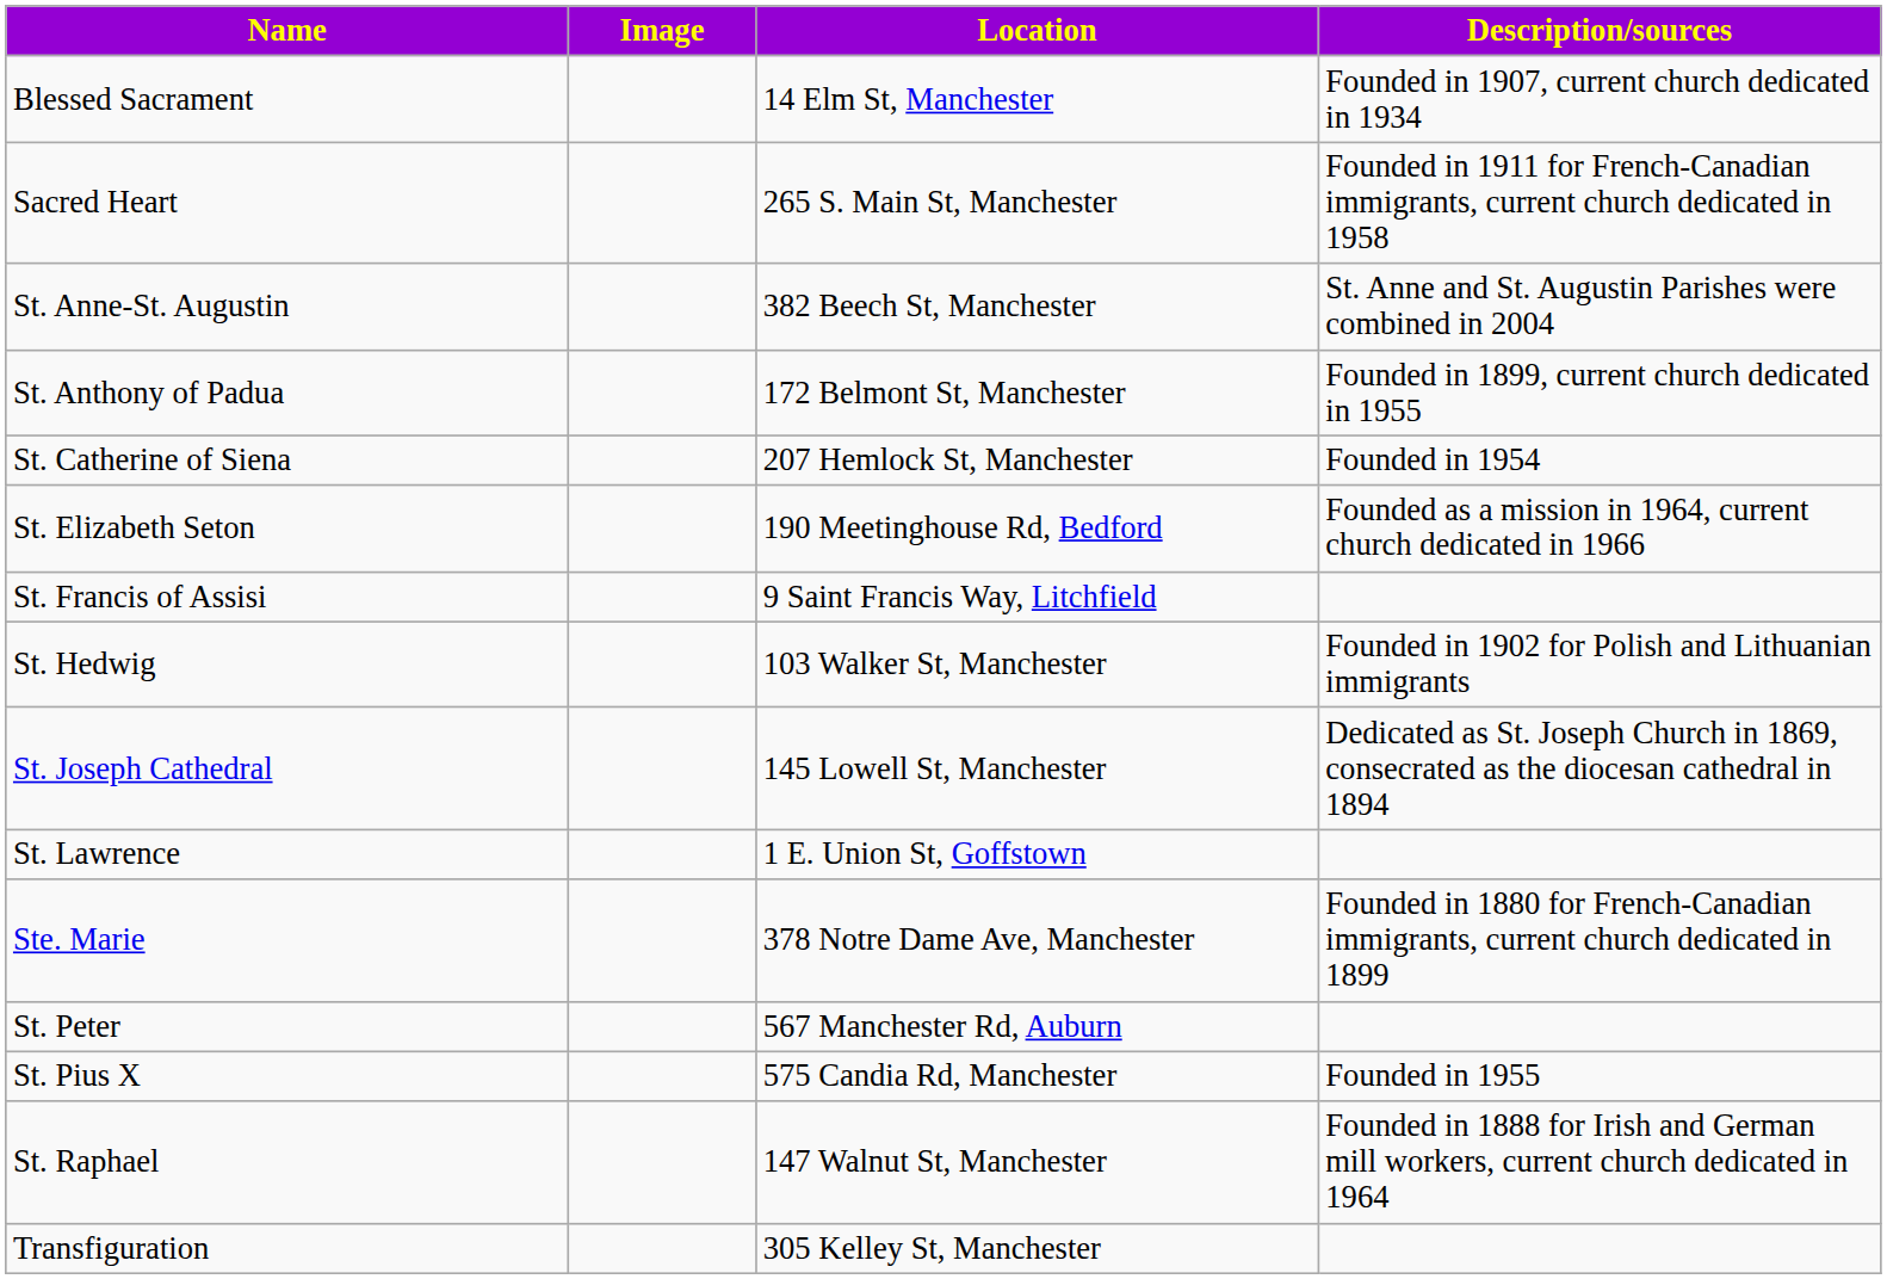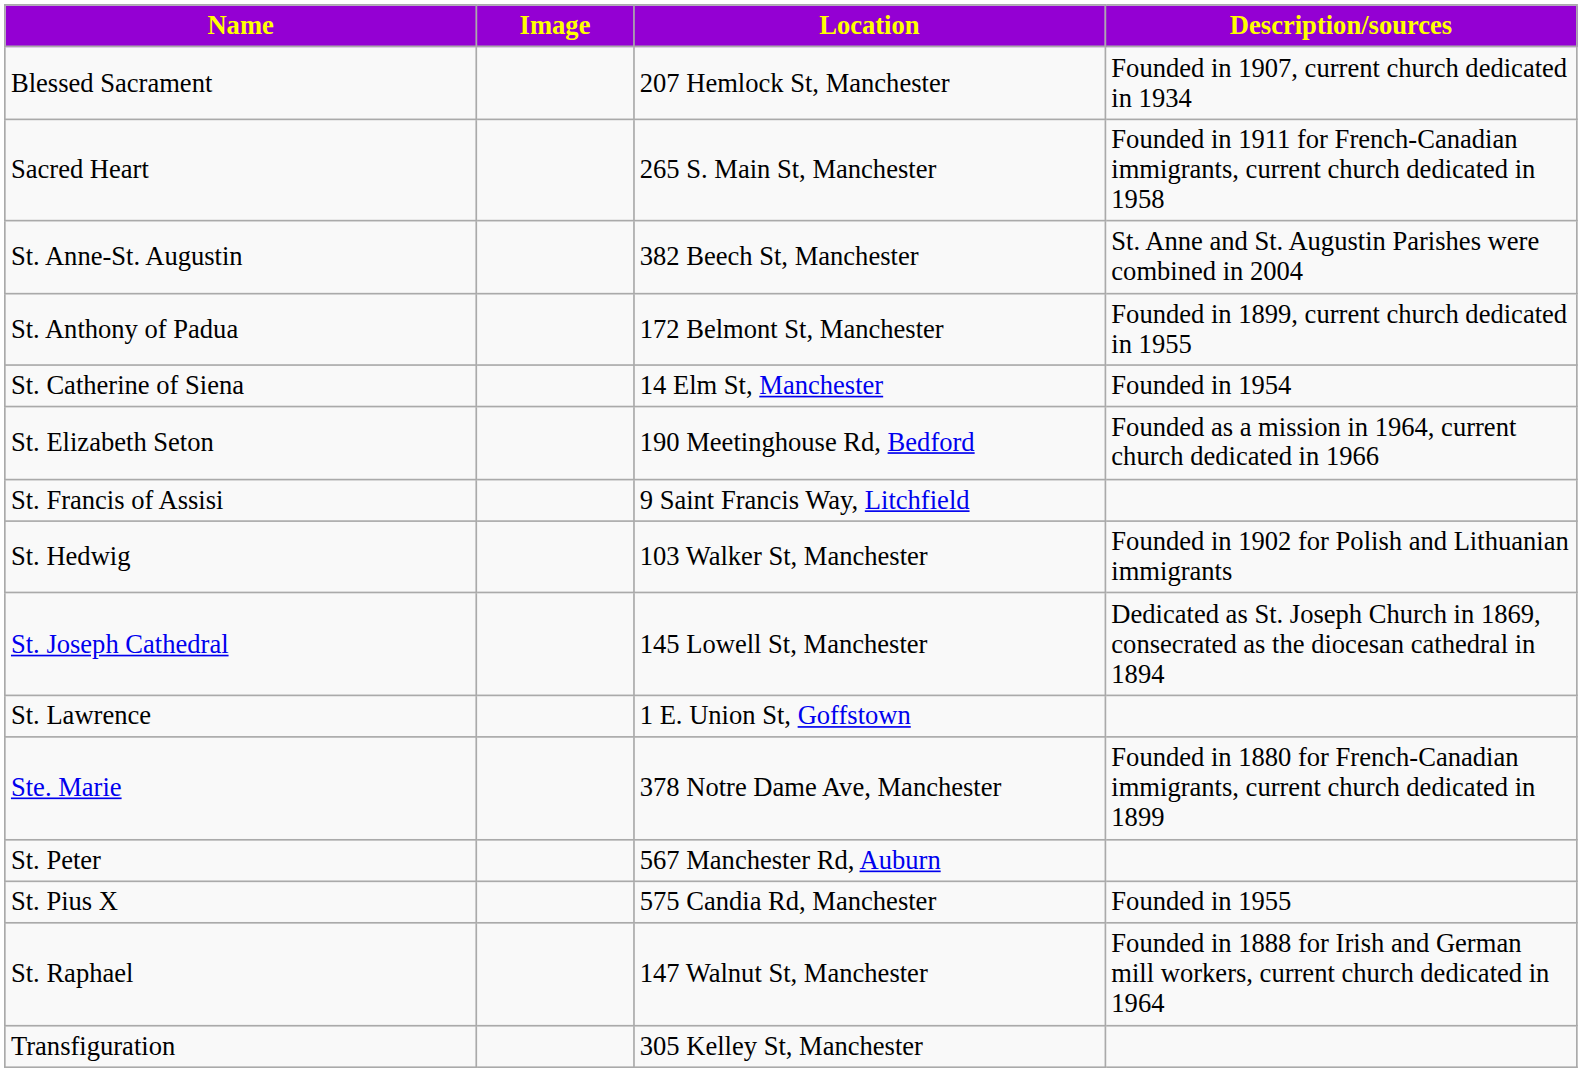Blessed Sacrament | Location: 14 Elm St, Manchester -> 207 Hemlock St, Manchester
St. Catherine of Siena | Location: 207 Hemlock St, Manchester -> 14 Elm St, Manchester
